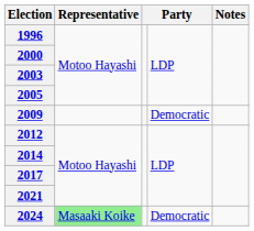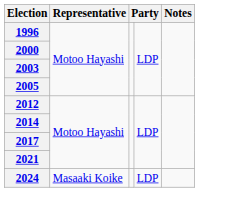- row: 2009 | Democratic
2024 | Representative: lightgreen background -> no background
2024 | column 4: Democratic -> LDP
